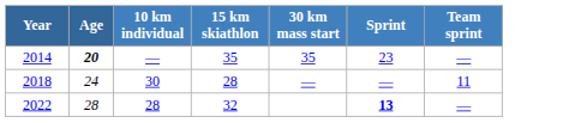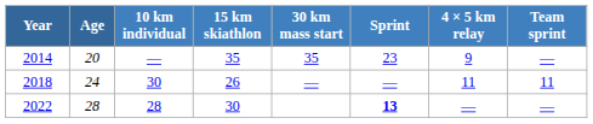+ column: 4 × 5 km relay | 9 | 11 | —
2014 | Age: bold -> normal
2018 | 15 km skiathlon: 28 -> 26
2022 | 15 km skiathlon: 32 -> 30
